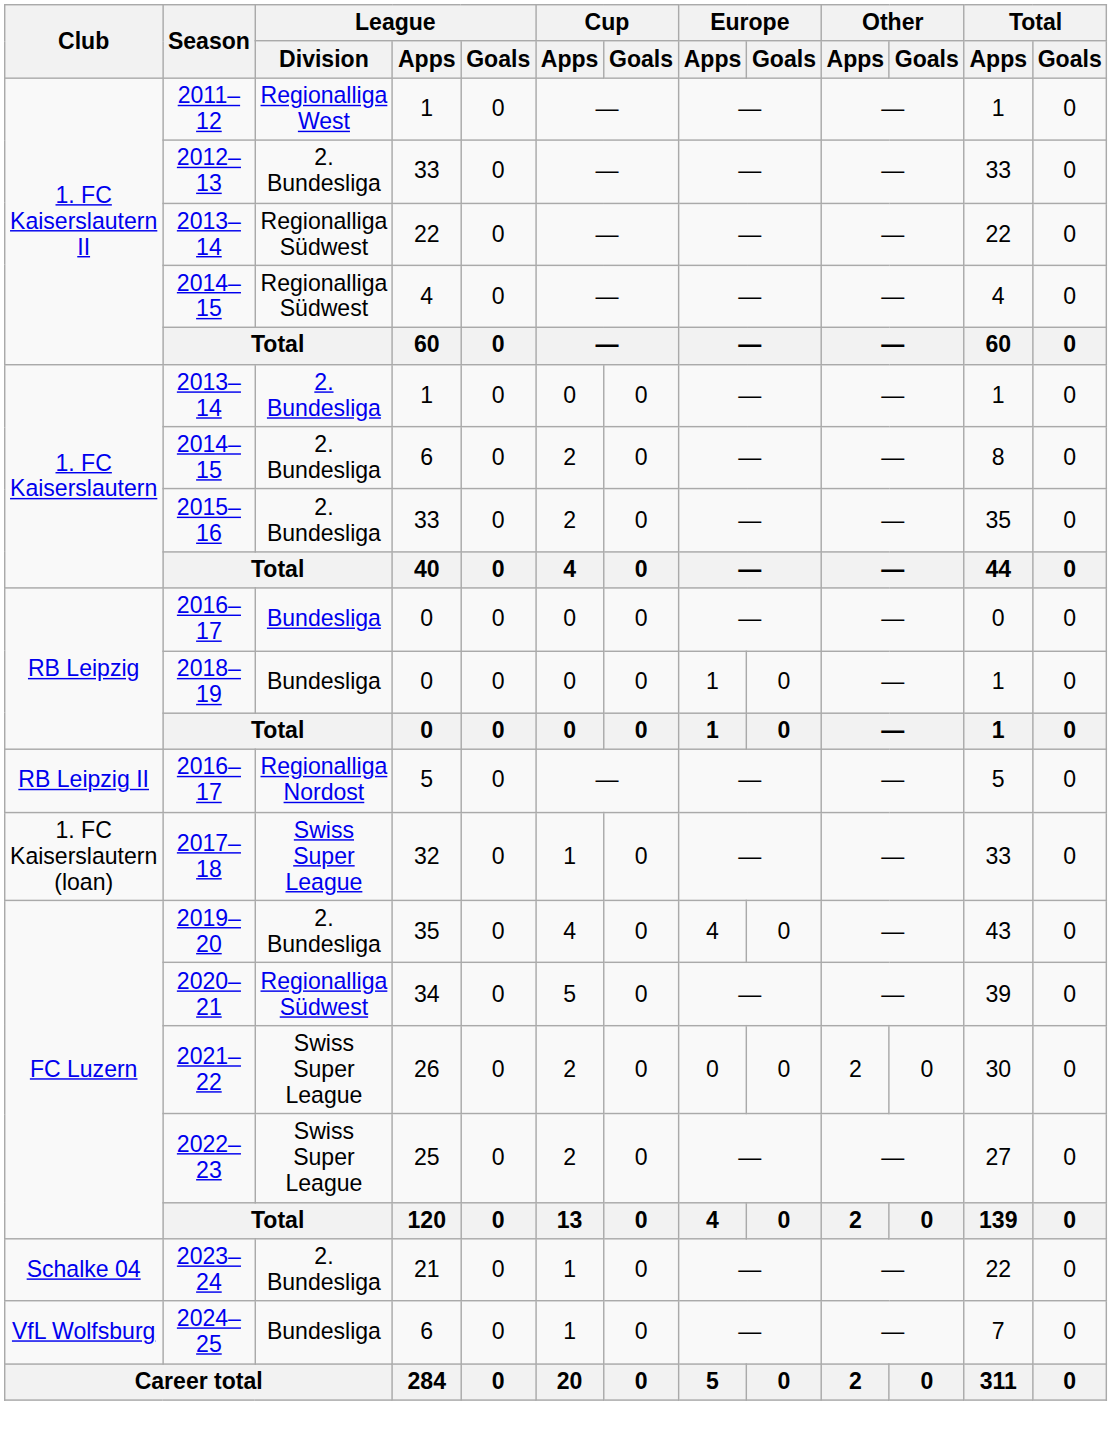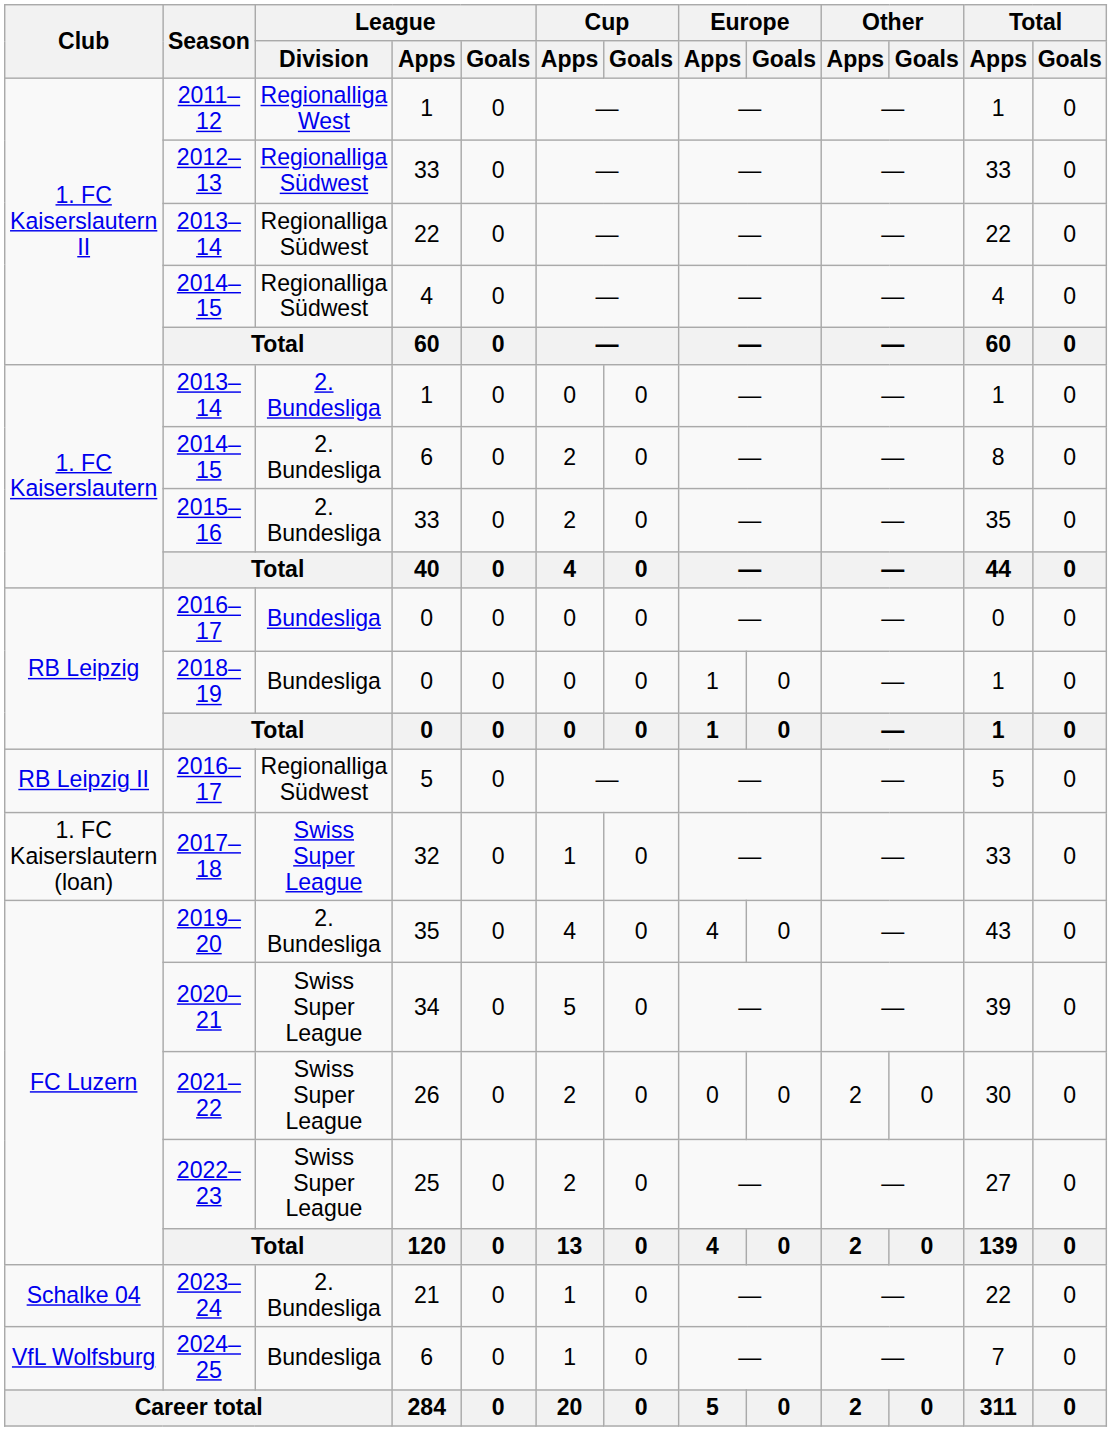2012–13 | League / Division: 2. Bundesliga -> Regionalliga Südwest
2016–17 / 5 | League / Division: Regionalliga Nordost -> Regionalliga Südwest
2020–21 | League / Division: Regionalliga Südwest -> Swiss Super League
